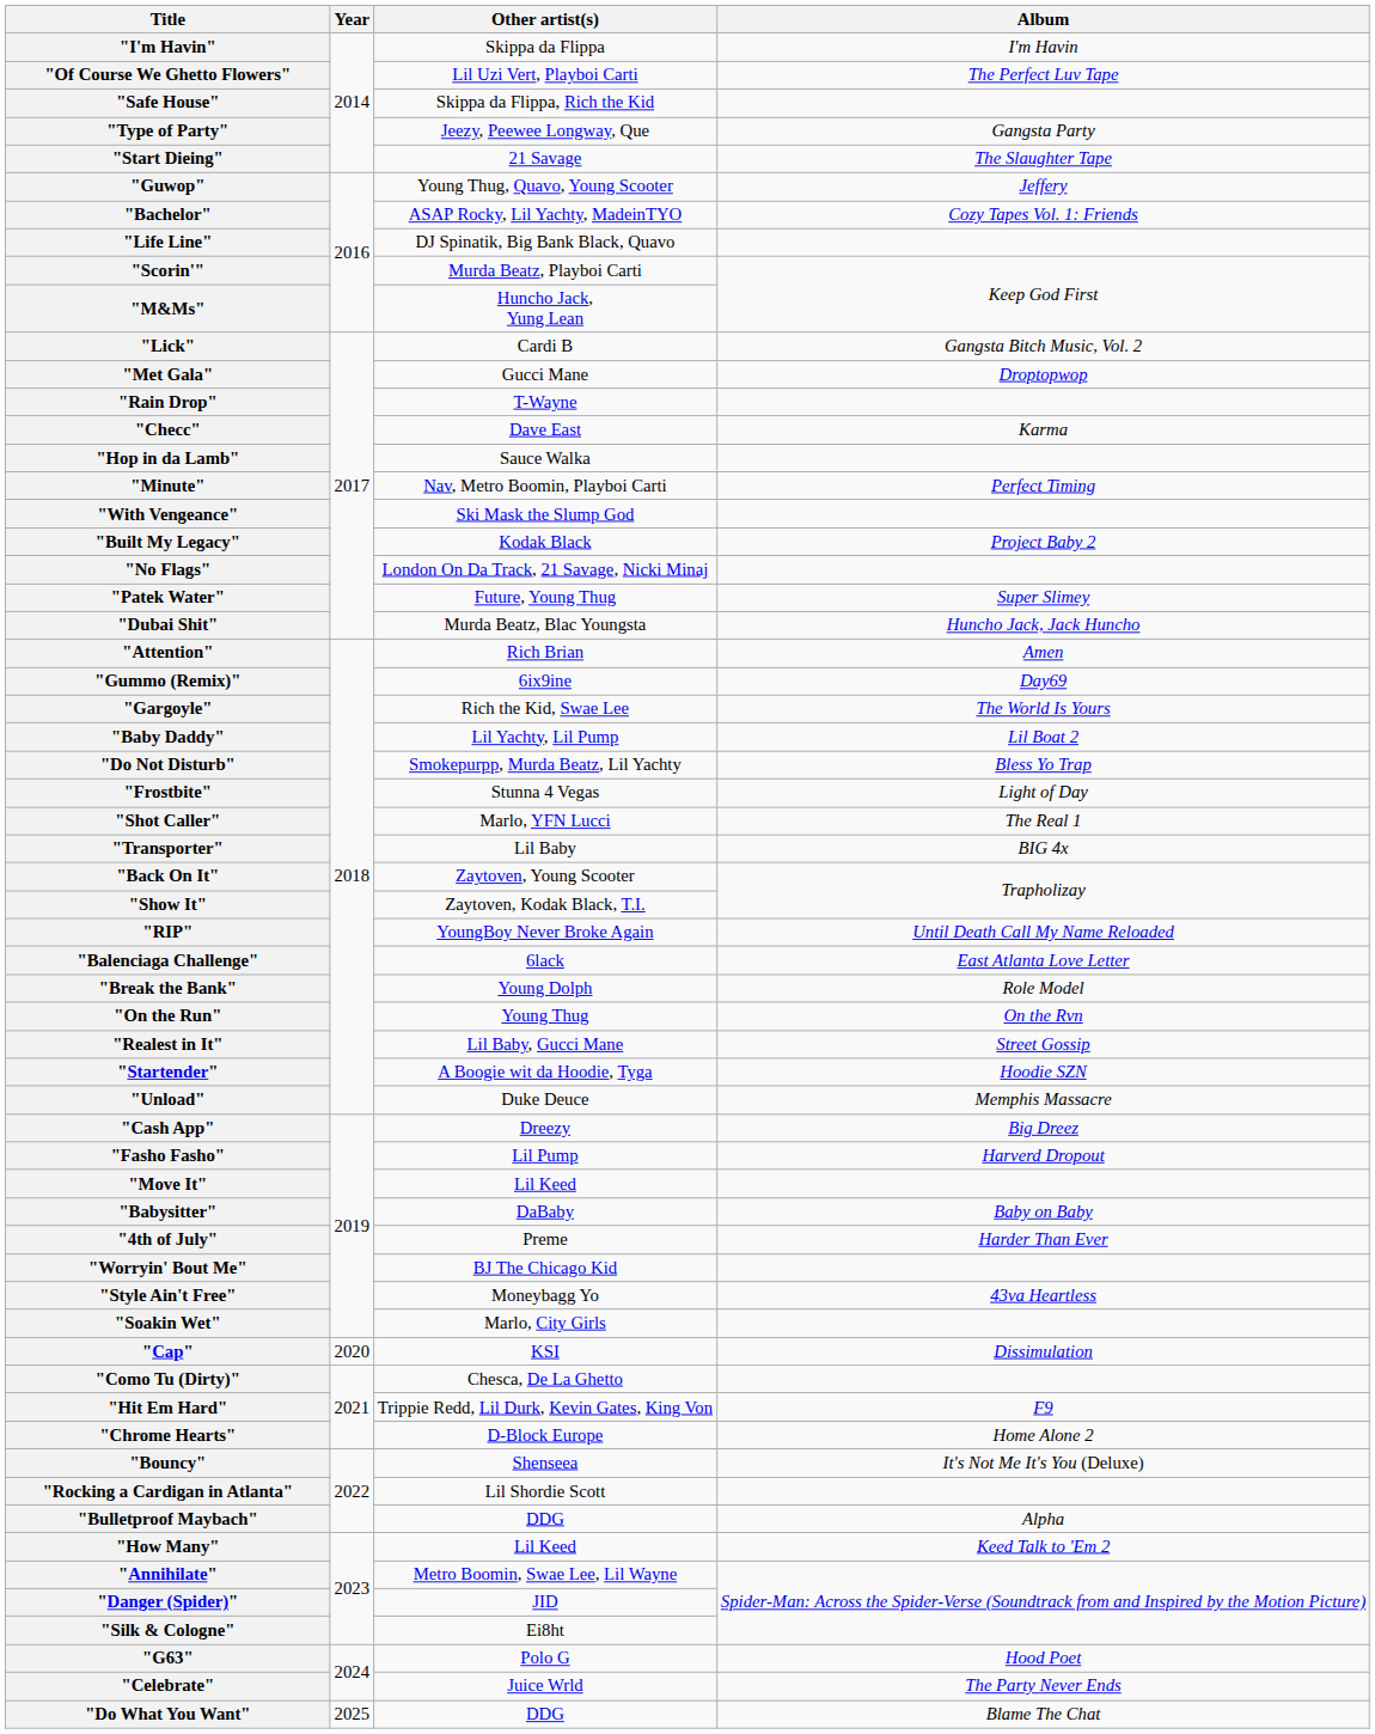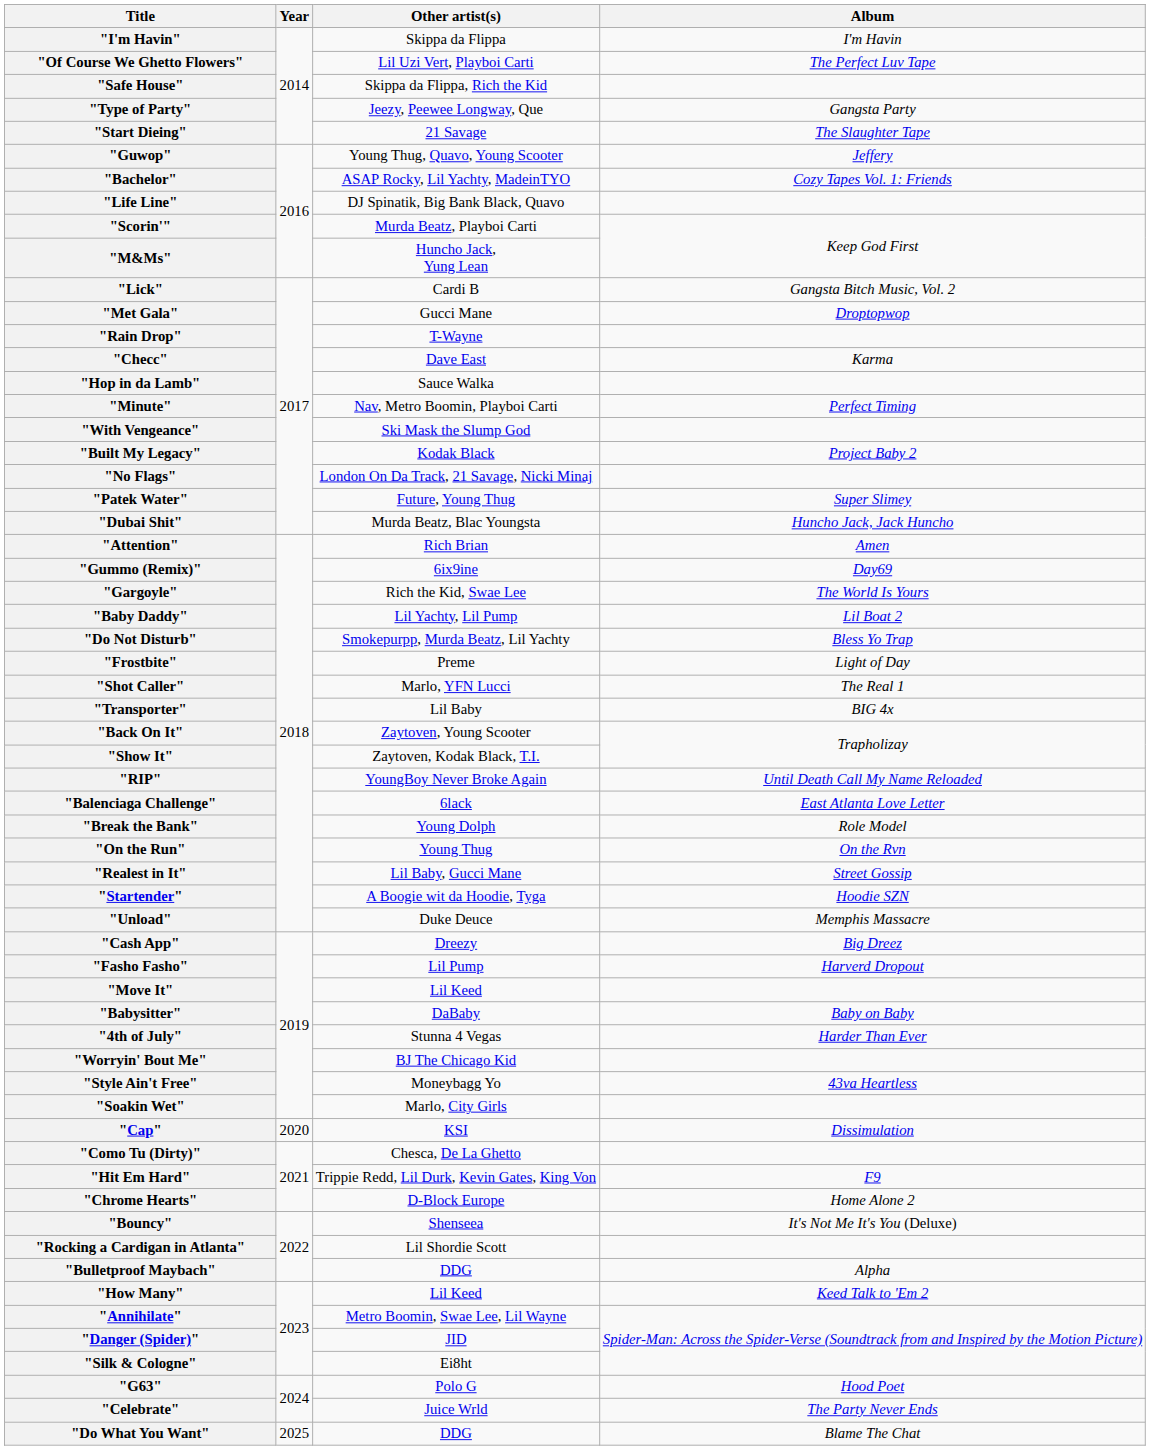"Frostbite" | Other artist(s): Stunna 4 Vegas -> Preme
"4th of July" | Other artist(s): Preme -> Stunna 4 Vegas
